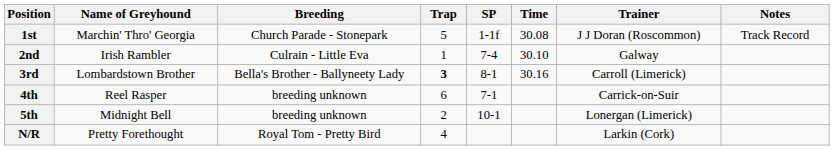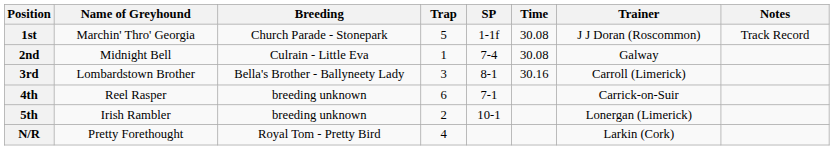2nd | Name of Greyhound: Irish Rambler -> Midnight Bell
2nd | Time: 30.10 -> 30.08
3rd | Trap: bold -> normal
5th | Name of Greyhound: Midnight Bell -> Irish Rambler
